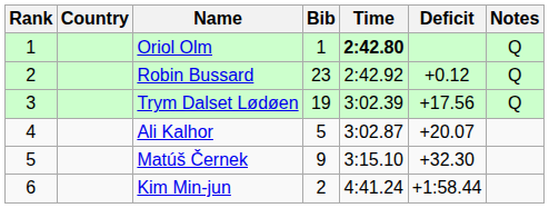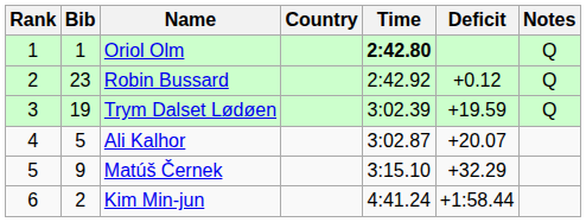columns swapped: Bib <-> Country
Trym Dalset Lødøen | Deficit: +17.56 -> +19.59
Matúš Černek | Deficit: +32.30 -> +32.29
